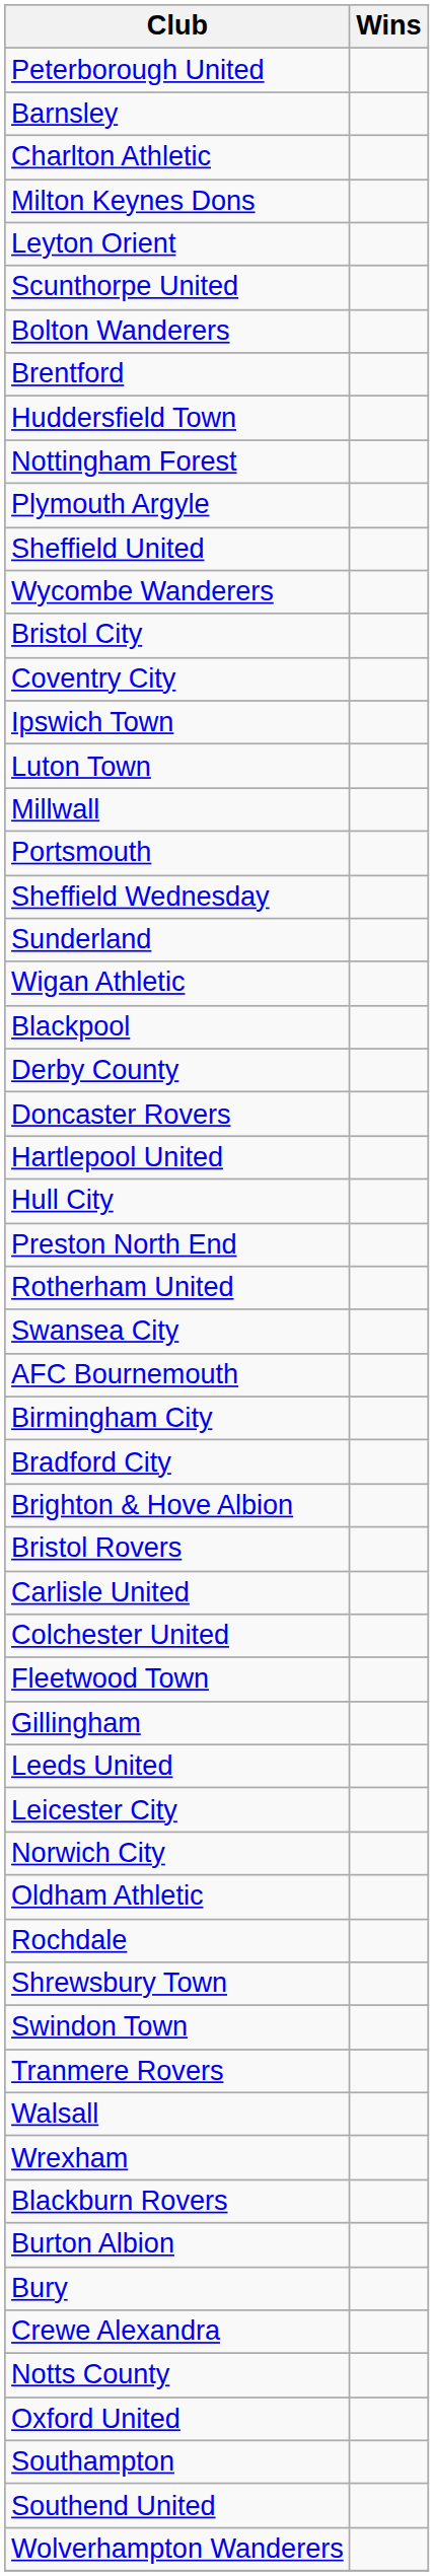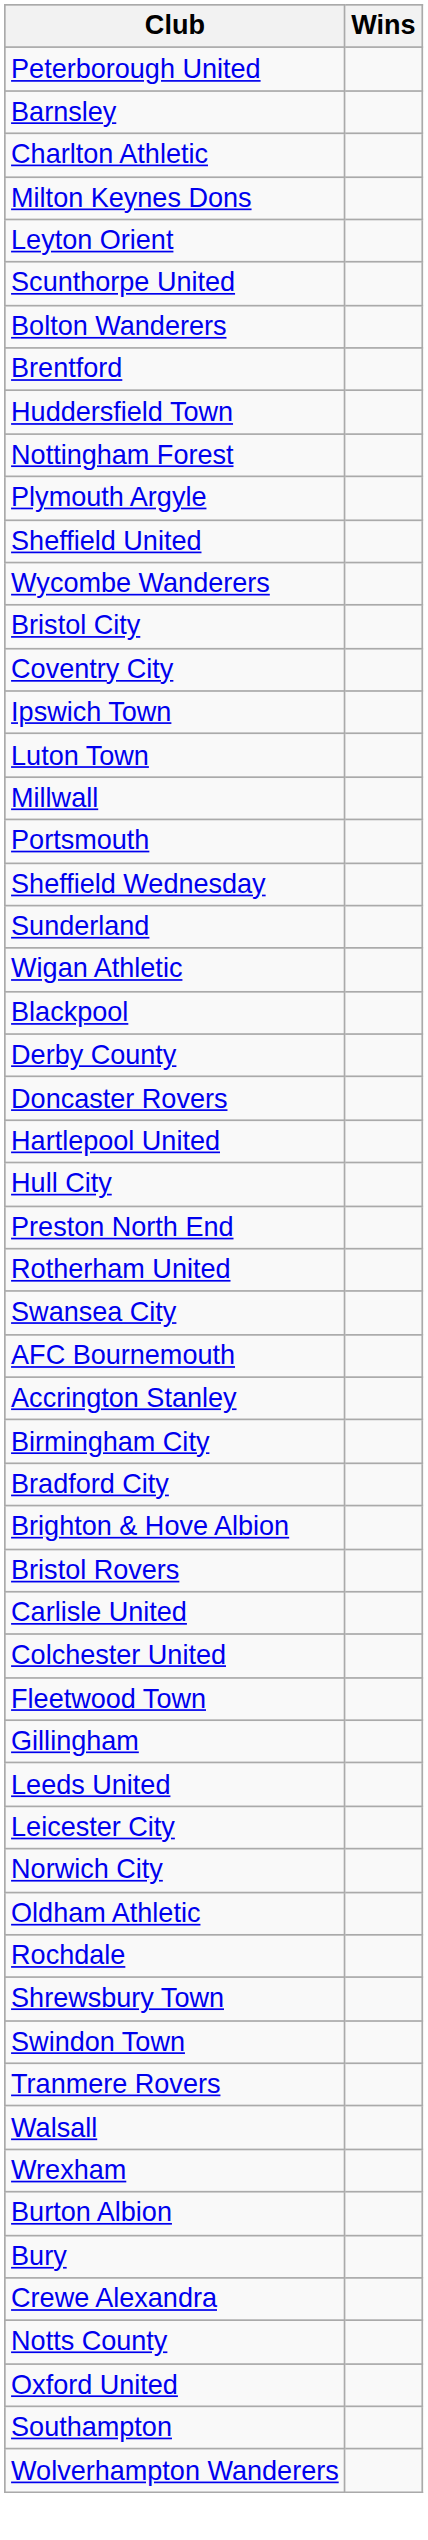+ row: Accrington Stanley
- row: Blackburn Rovers
- row: Southend United
